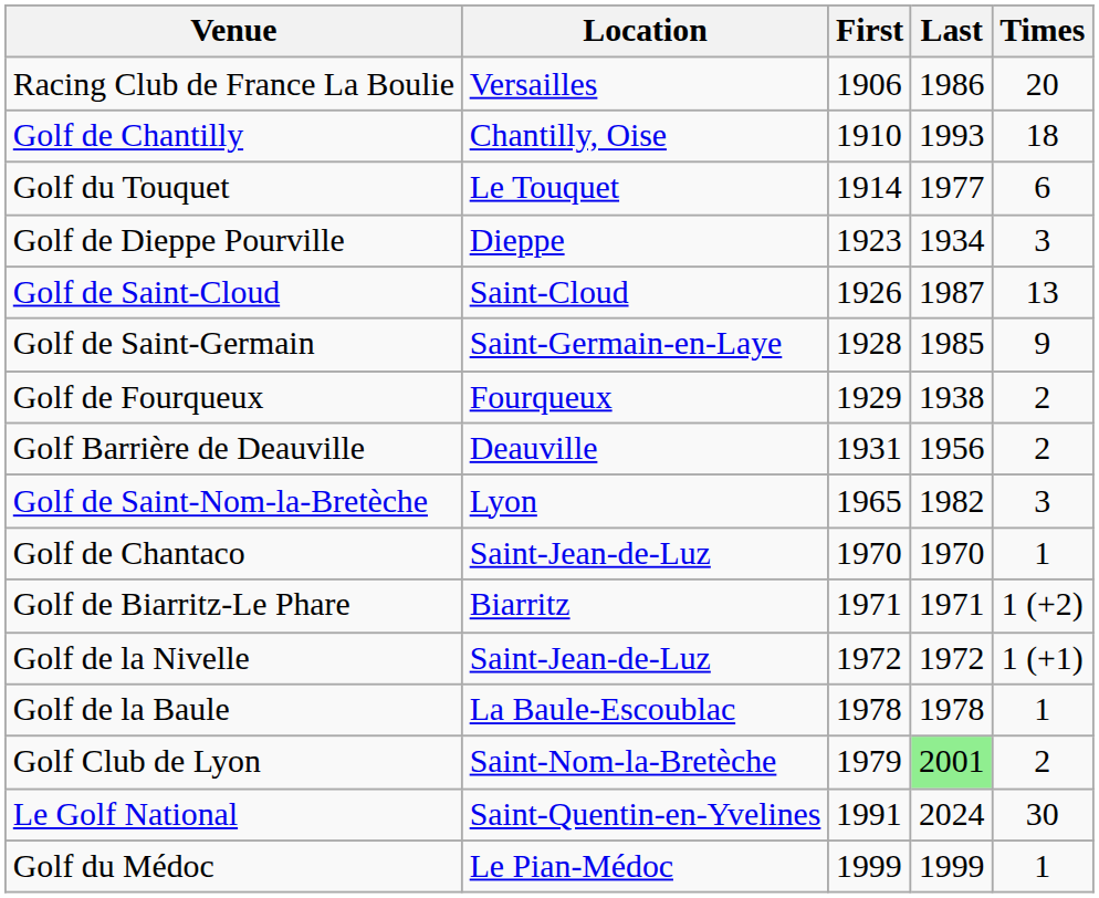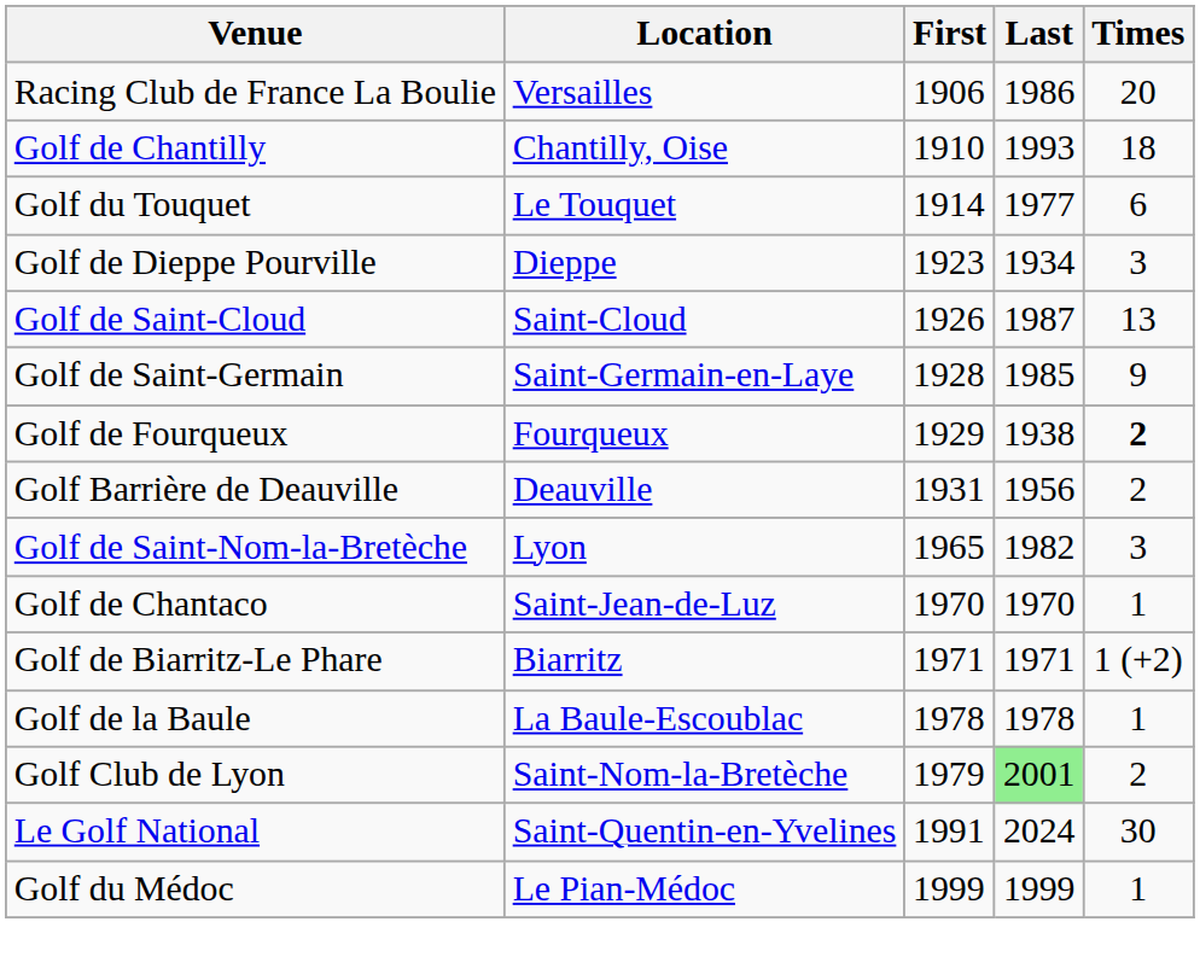Golf de Fourqueux | Times: normal -> bold
- row: Golf de la Nivelle | Saint-Jean-de-Luz | 1972 | 1972 | 1 (+1)
